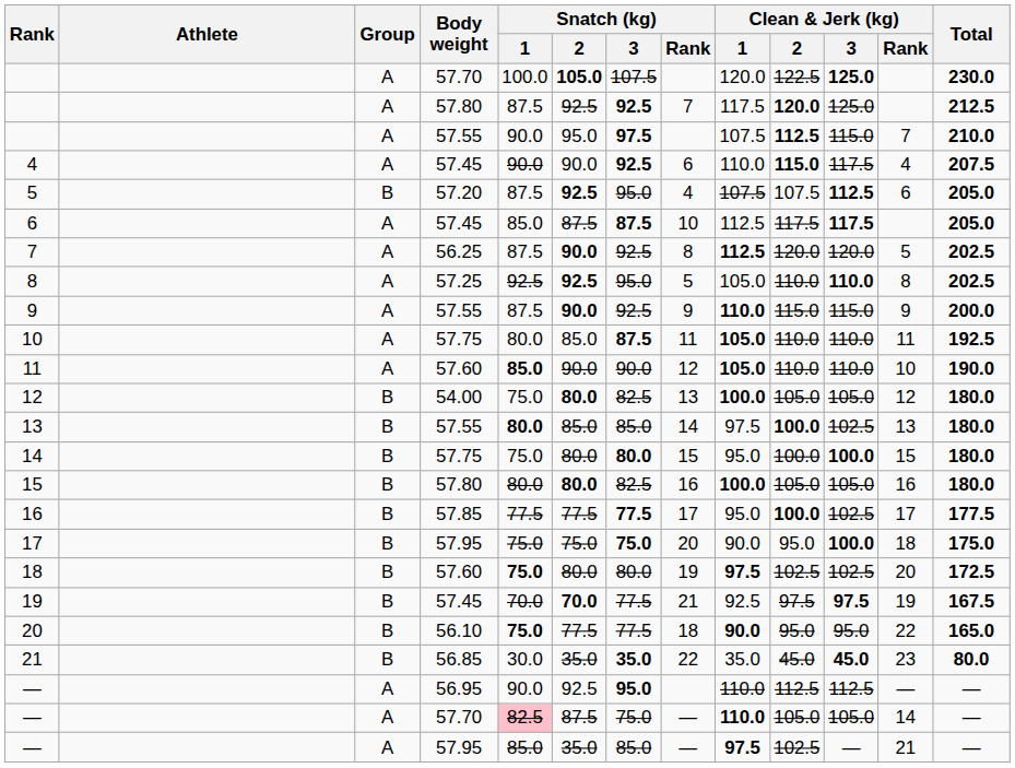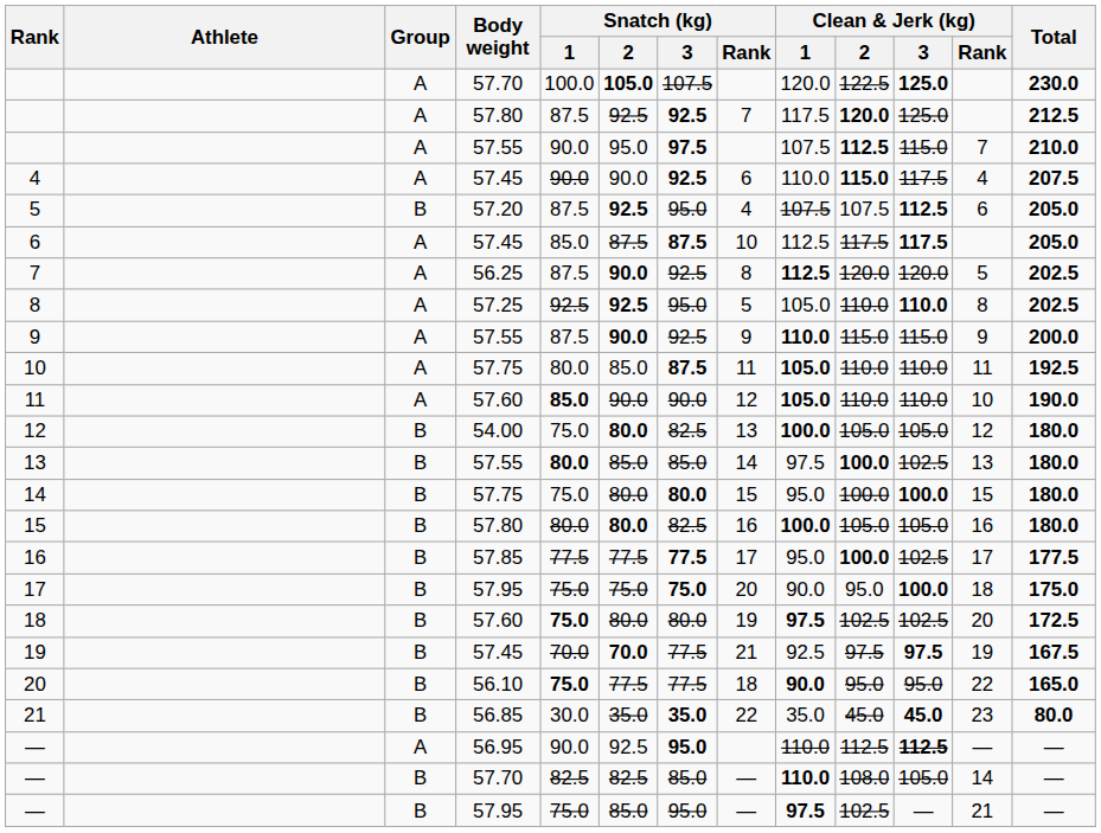— / 56.95 | Clean & Jerk (kg) / 3: normal -> bold
— / 57.70 | Group: A -> B
— / 57.70 | Snatch (kg) / 1: pink background -> no background
— / 57.70 | Snatch (kg) / 2: 87.5 -> 82.5
— / 57.70 | Snatch (kg) / 3: 75.0 -> 85.0
— / 57.70 | Clean & Jerk (kg) / 2: 105.0 -> 108.0
— / 57.95 | Group: A -> B
— / 57.95 | Snatch (kg) / 1: 85.0 -> 75.0
— / 57.95 | Snatch (kg) / 2: 35.0 -> 85.0
— / 57.95 | Snatch (kg) / 3: 85.0 -> 95.0
